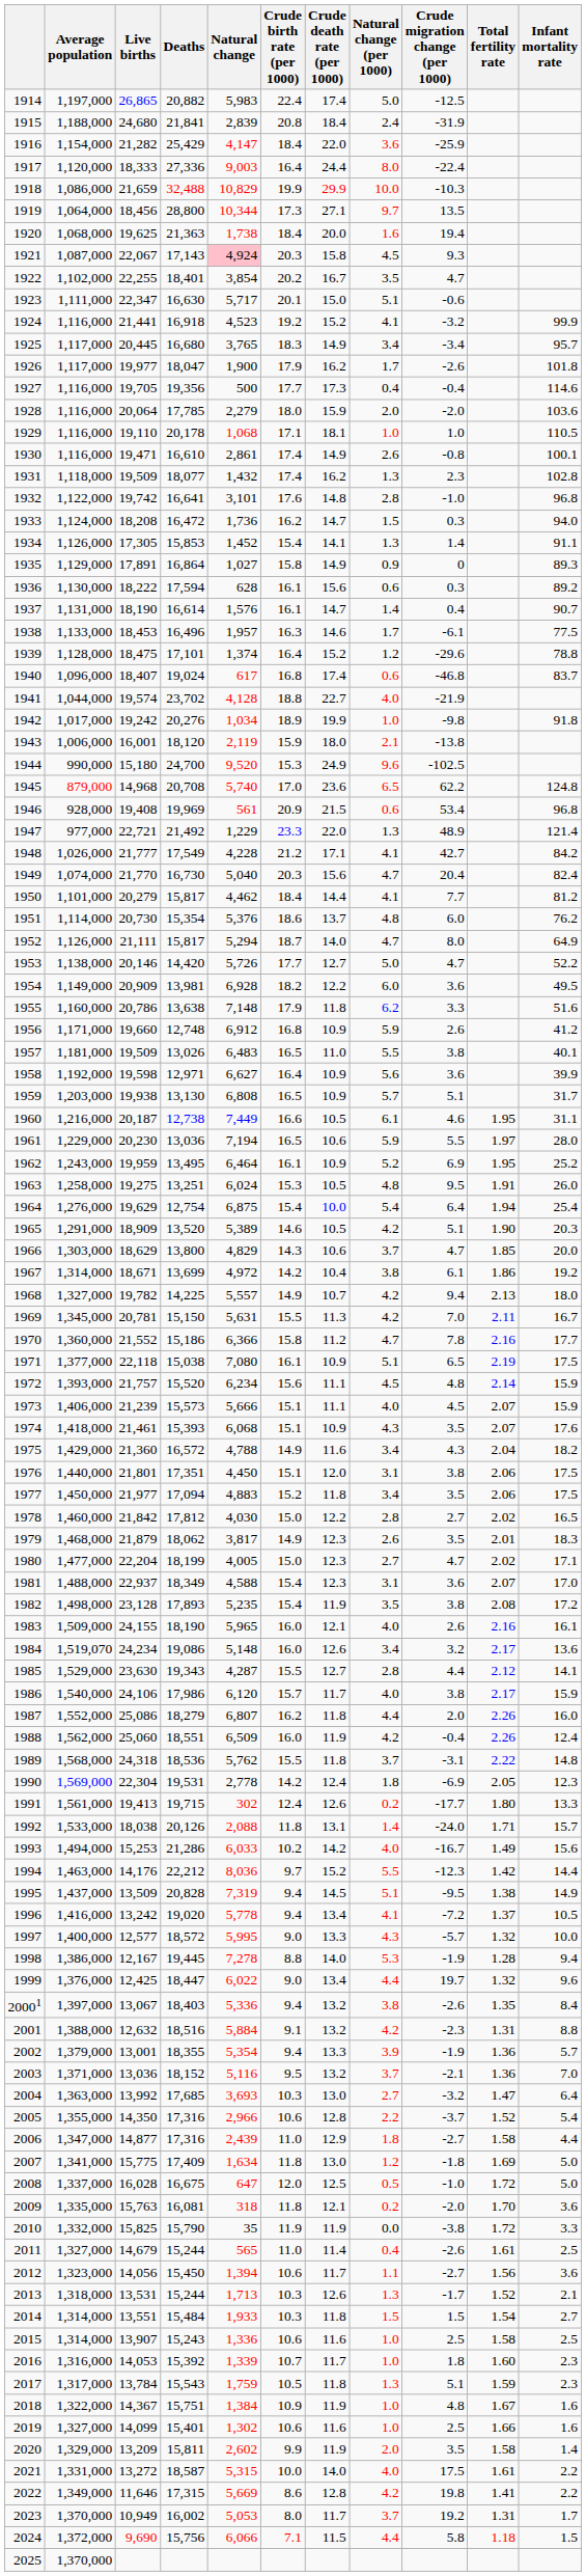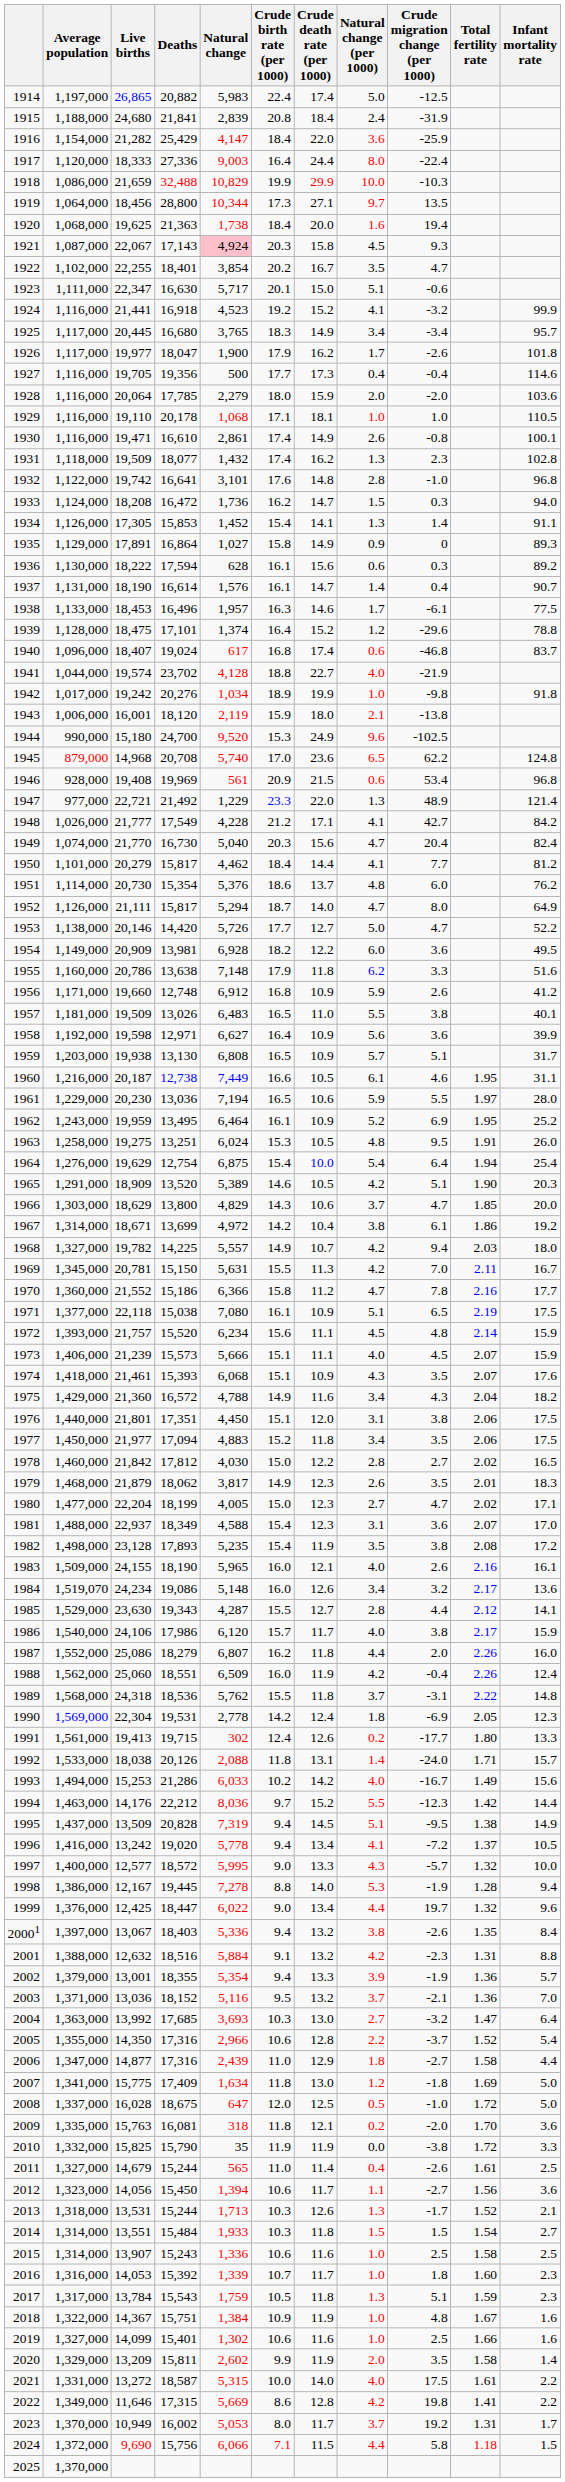1968 | Total fertility rate: 2.13 -> 2.03
2008 | Deaths: 16,675 -> 18,675
